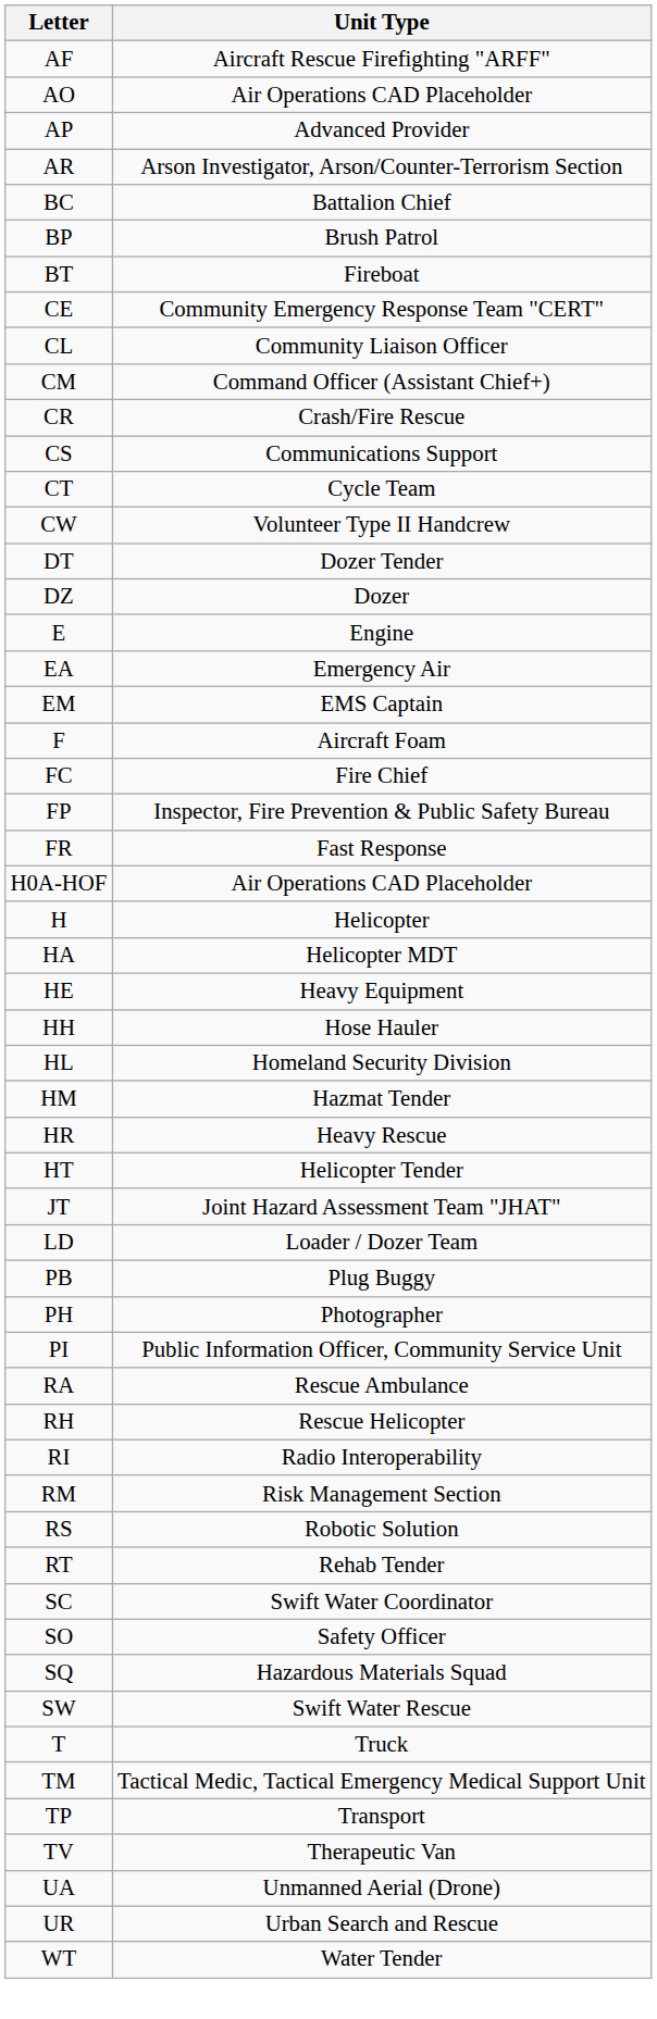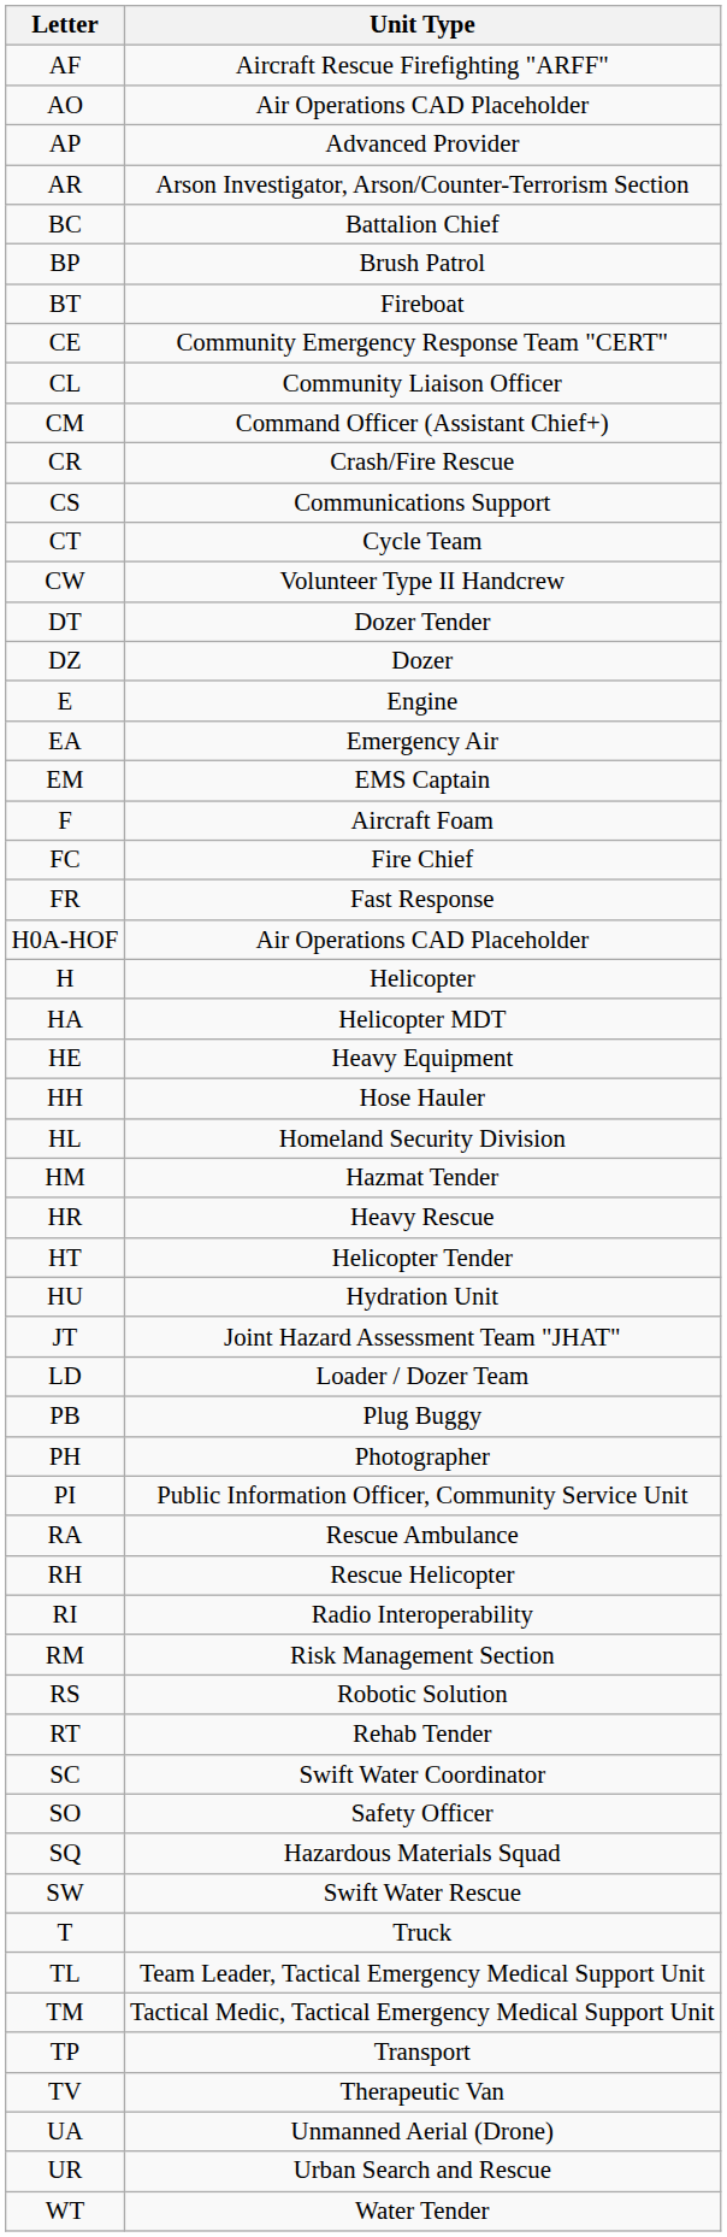- row: FP | Inspector, Fire Prevention & Public Safety Bureau
+ row: HU | Hydration Unit
+ row: TL | Team Leader, Tactical Emergency Medical Support Unit
